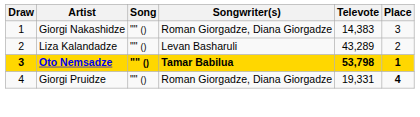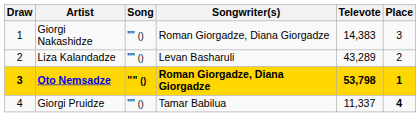Oto Nemsadze | Songwriter(s): Tamar Babilua -> Roman Giorgadze, Diana Giorgadze
Giorgi Pruidze | Songwriter(s): Roman Giorgadze, Diana Giorgadze -> Tamar Babilua
Giorgi Pruidze | Televote: 19,331 -> 11,337
